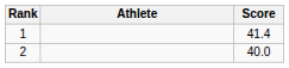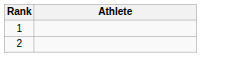- column: Score | 41.4 | 40.0
